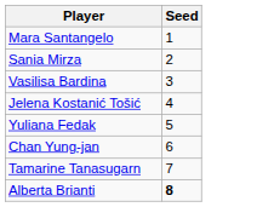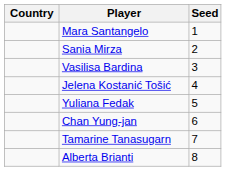+ column: Country
Alberta Brianti | Seed: bold -> normal
